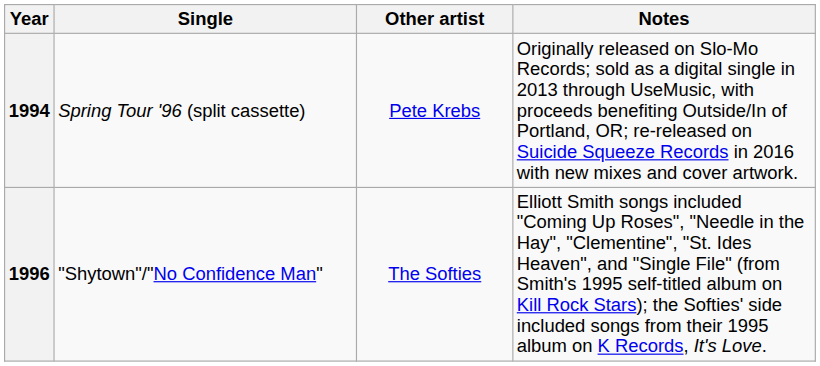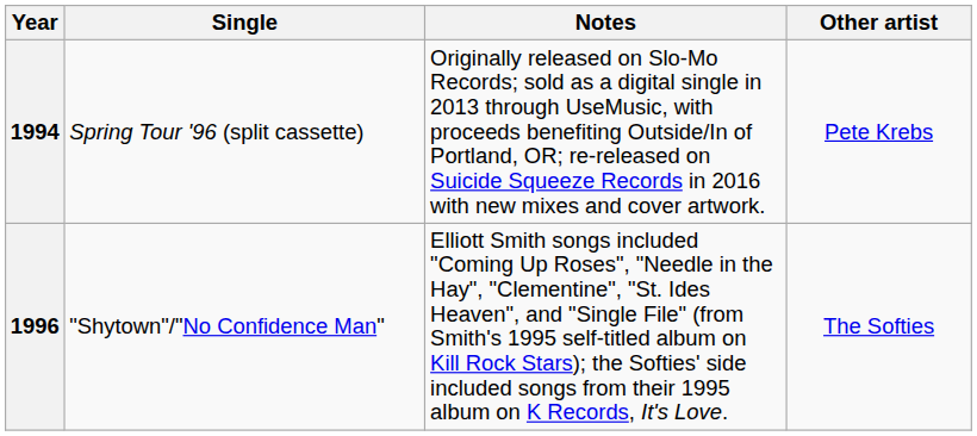columns swapped: Other artist <-> Notes
